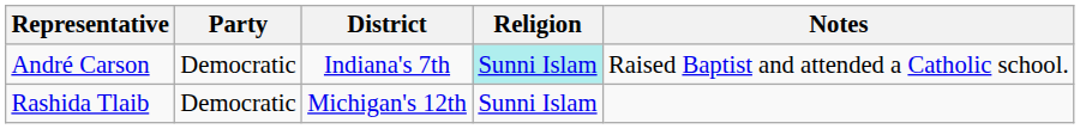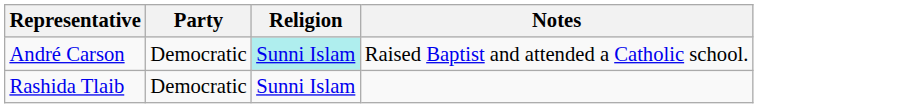- column: District | Indiana's 7th | Michigan's 12th
